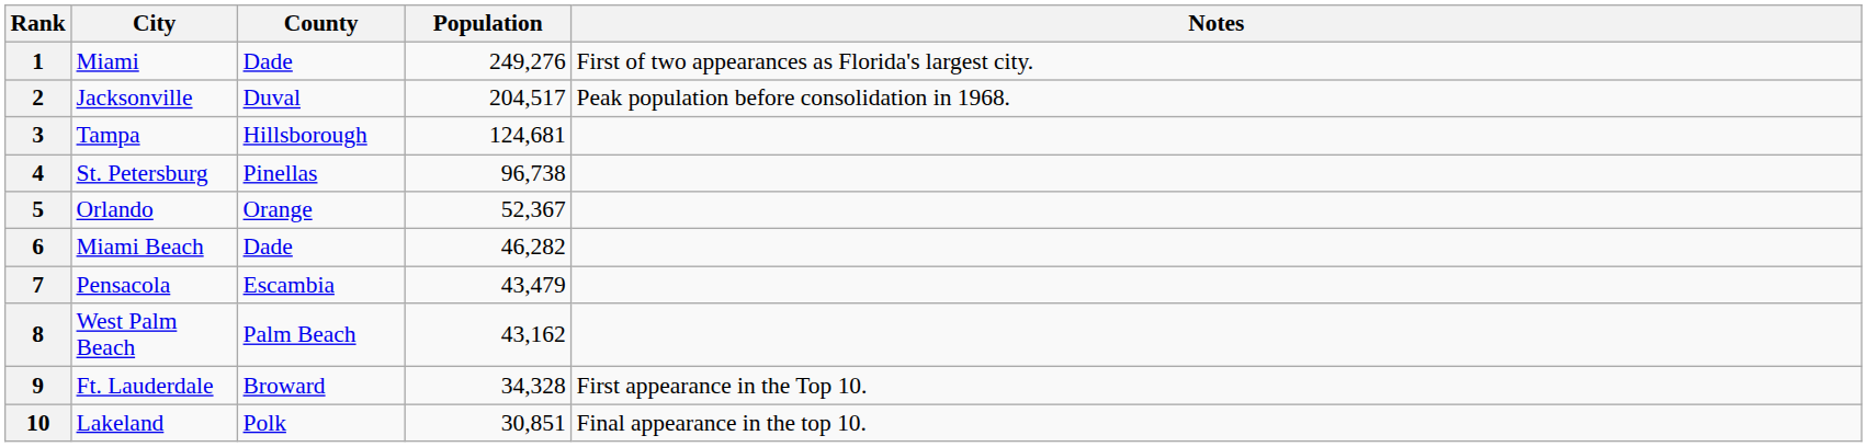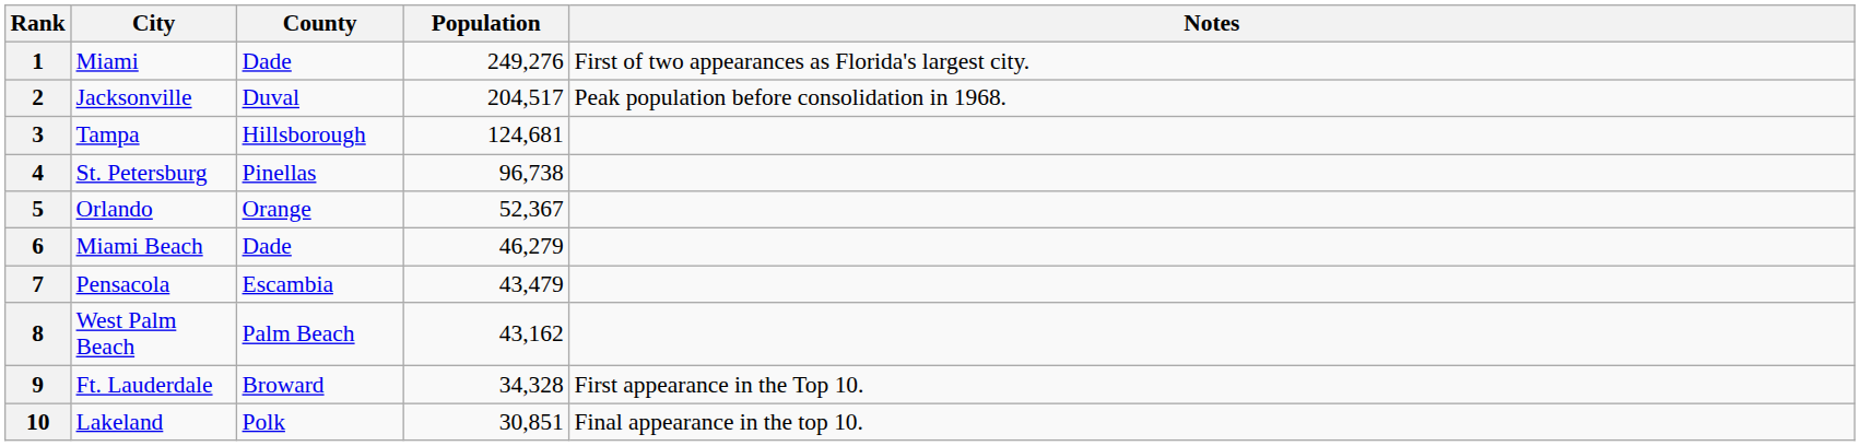6 | Population: 46,282 -> 46,279
